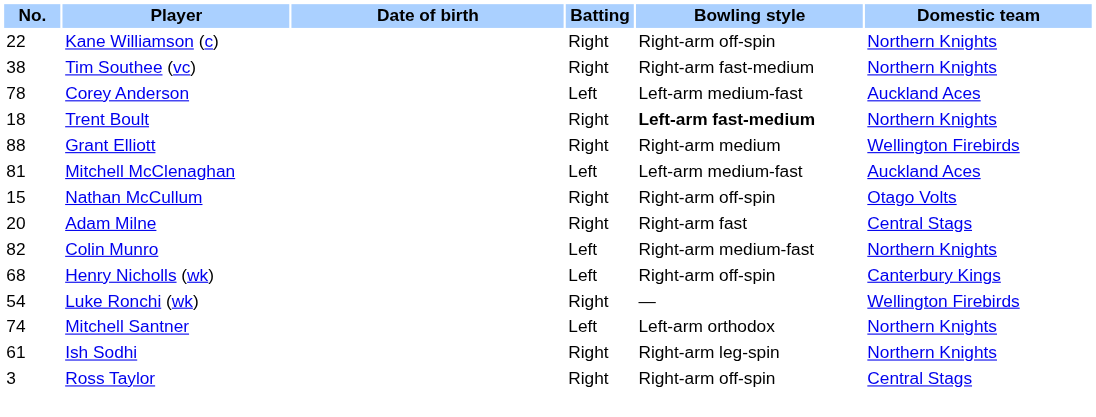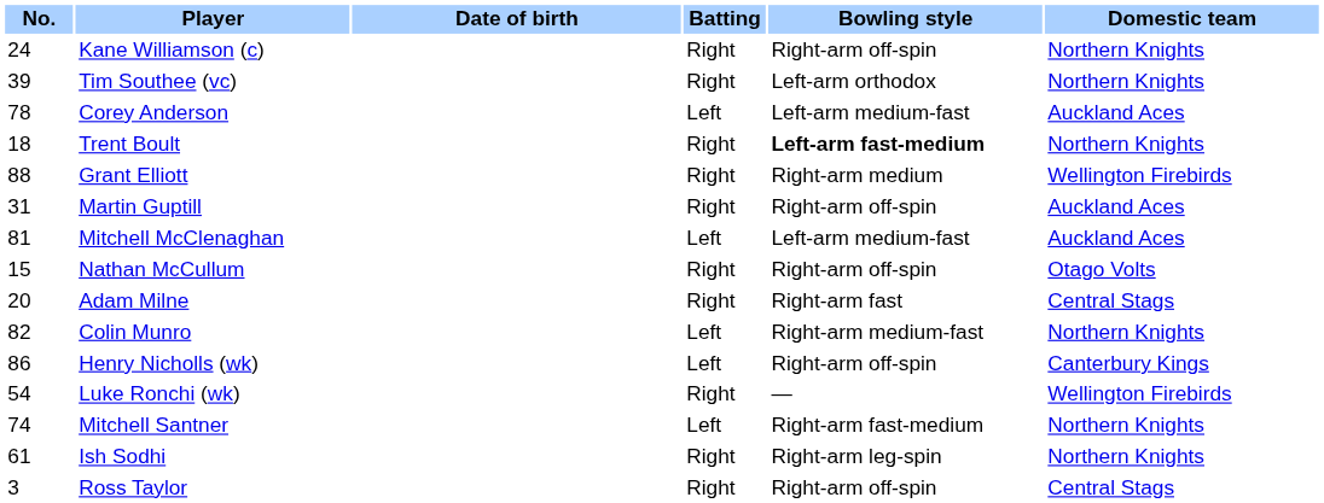Kane Williamson (c) | No.: 22 -> 24
Tim Southee (vc) | No.: 38 -> 39
Tim Southee (vc) | Bowling style: Right-arm fast-medium -> Left-arm orthodox
+ row: 31 | Martin Guptill | Right | Right-arm off-spin | Auckland Aces
Henry Nicholls (wk) | No.: 68 -> 86
Mitchell Santner | Bowling style: Left-arm orthodox -> Right-arm fast-medium
